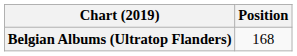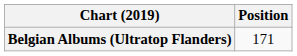Belgian Albums (Ultratop Flanders) | Position: 168 -> 171
